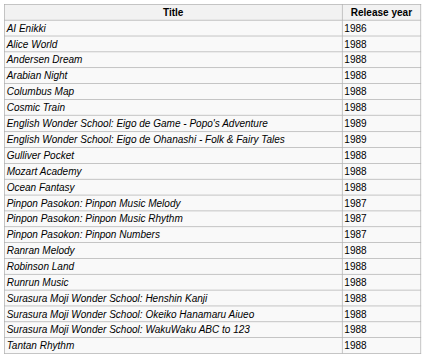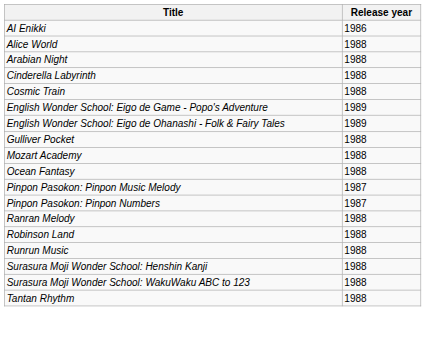- row: Andersen Dream | 1988
+ row: Cinderella Labyrinth | 1988
- row: Columbus Map | 1988
- row: Pinpon Pasokon: Pinpon Music Rhythm | 1987
- row: Surasura Moji Wonder School: Okeiko Hanamaru Aiueo | 1988
